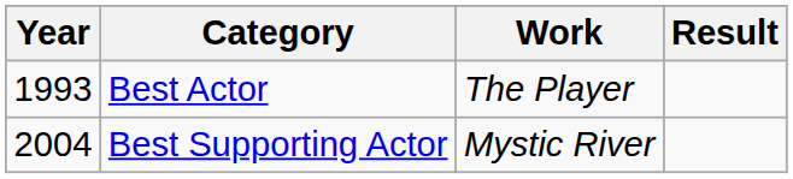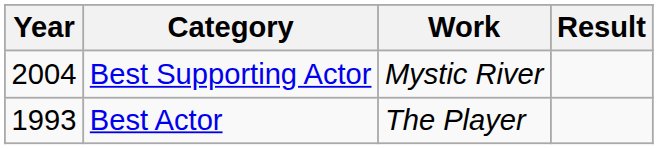rows swapped: Best Actor <-> Best Supporting Actor
